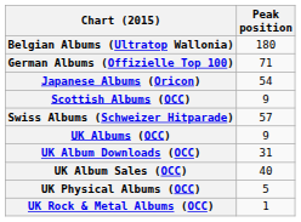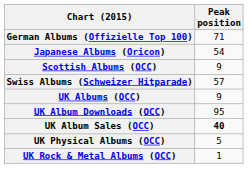- row: Belgian Albums (Ultratop Wallonia) | 180
UK Album Downloads (OCC) | Peak position: 31 -> 95
UK Album Sales (OCC) | Peak position: normal -> bold
